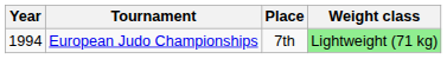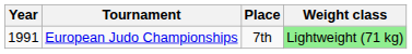European Judo Championships | Year: 1994 -> 1991
